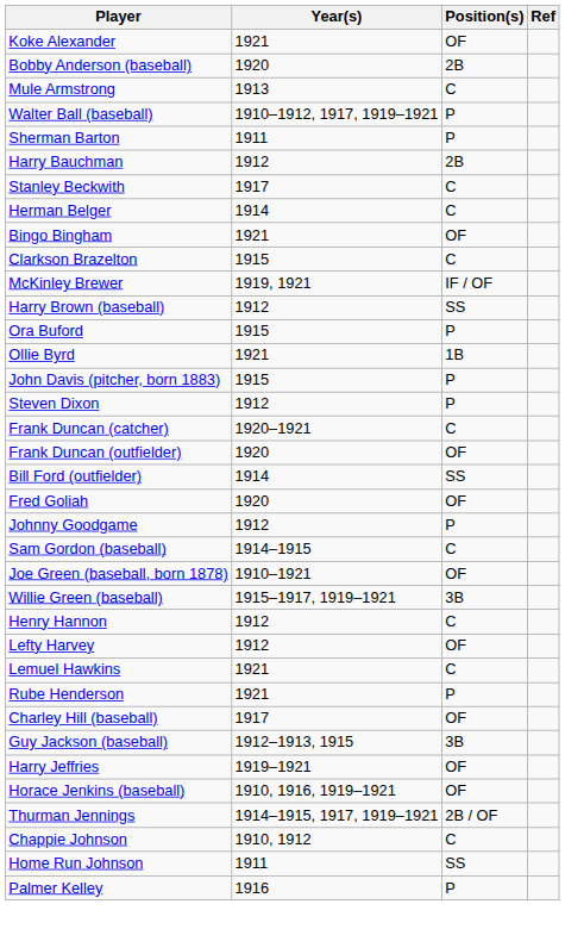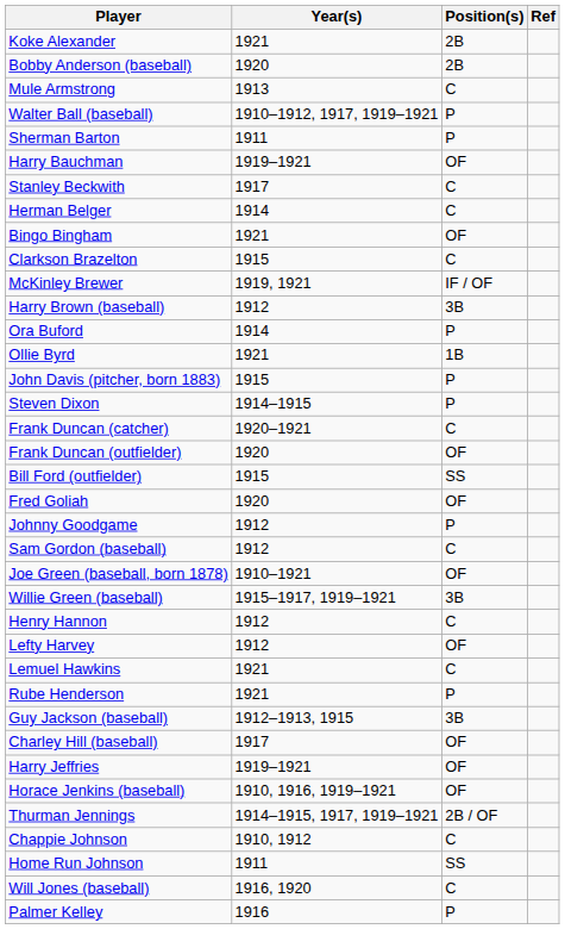Koke Alexander | Position(s): OF -> 2B
Harry Bauchman | Year(s): 1912 -> 1919–1921
Harry Bauchman | Position(s): 2B -> OF
Harry Brown (baseball) | Position(s): SS -> 3B
Ora Buford | Year(s): 1915 -> 1914
Steven Dixon | Year(s): 1912 -> 1914–1915
Bill Ford (outfielder) | Year(s): 1914 -> 1915
Sam Gordon (baseball) | Year(s): 1914–1915 -> 1912
rows swapped: Charley Hill (baseball) <-> Guy Jackson (baseball)
+ row: Will Jones (baseball) | 1916, 1920 | C
